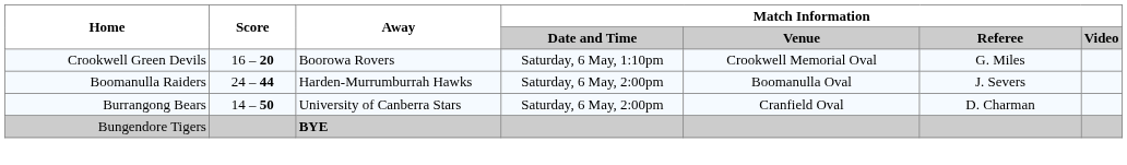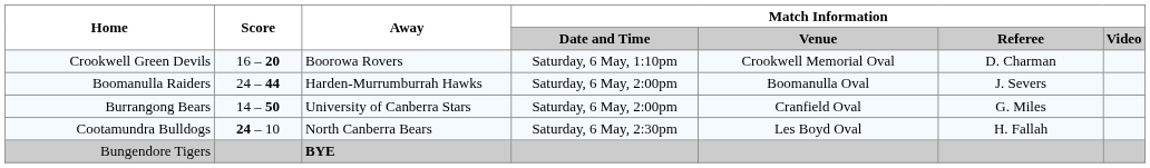Crookwell Green Devils | Match Information / Referee: G. Miles -> D. Charman
Burrangong Bears | Match Information / Referee: D. Charman -> G. Miles
+ row: Cootamundra Bulldogs | 24 – 10 | North Canberra Bears | Saturday, 6 May, 2:30pm | Les Boyd Oval | H. Fallah
